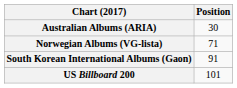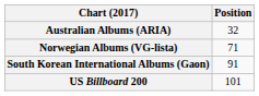Australian Albums (ARIA) | Position: 30 -> 32
